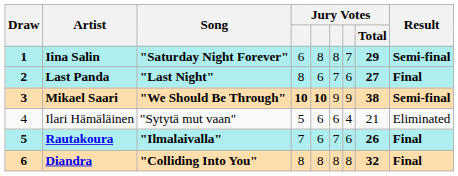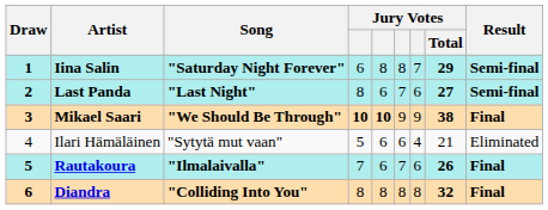Last Panda | Result: Final -> Semi-final
Mikael Saari | Result: Semi-final -> Final
